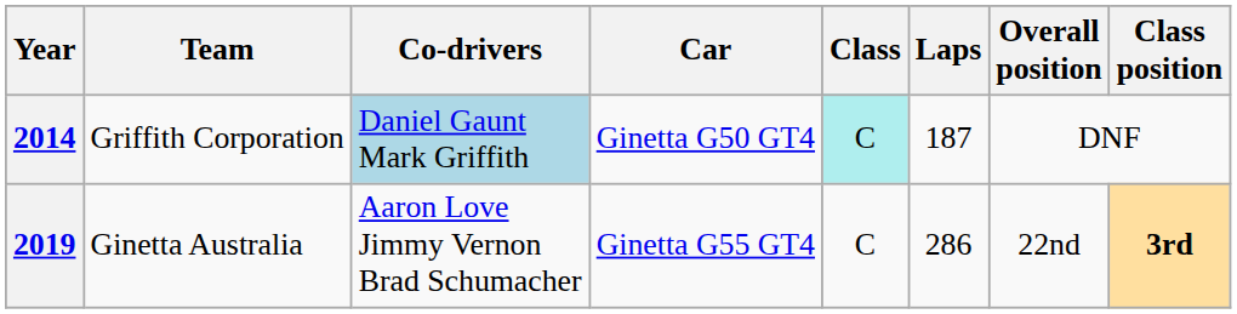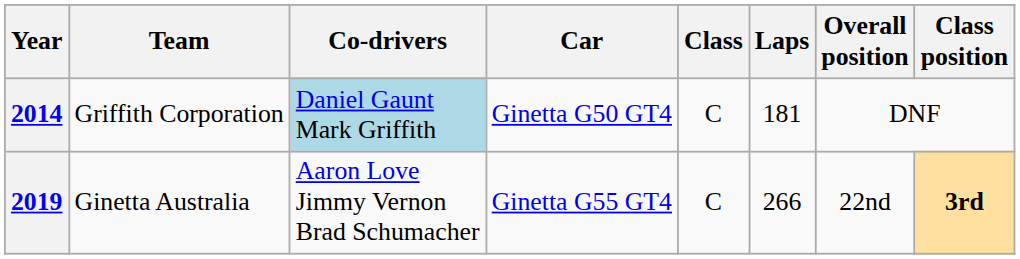2014 | Class: paleturquoise background -> no background
2014 | Laps: 187 -> 181
2019 | Laps: 286 -> 266
